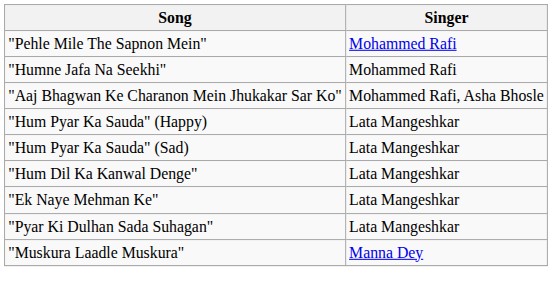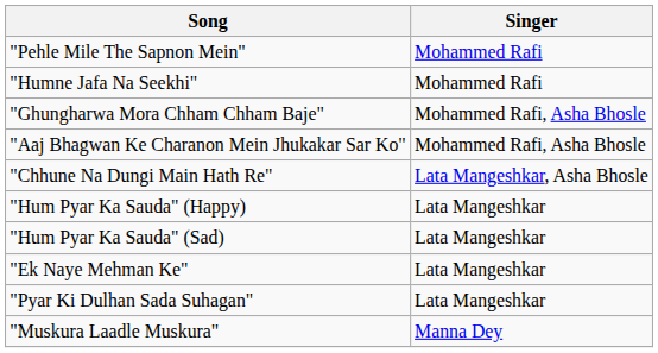+ row: "Ghungharwa Mora Chham Chham Baje" | Mohammed Rafi, Asha Bhosle
+ row: "Chhune Na Dungi Main Hath Re" | Lata Mangeshkar, Asha Bhosle
- row: "Hum Dil Ka Kanwal Denge" | Lata Mangeshkar
